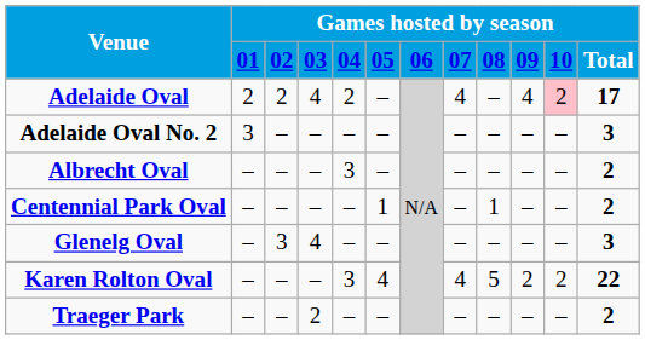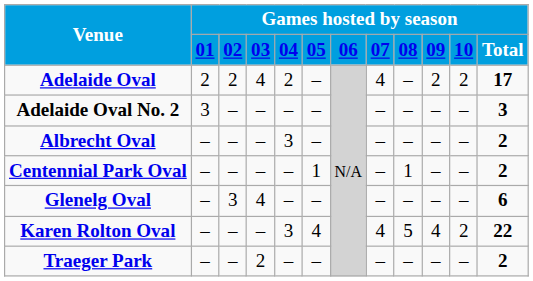Adelaide Oval | column 10: 4 -> 2
Adelaide Oval | column 11: pink background -> no background
Glenelg Oval | column 12: 3 -> 6
Karen Rolton Oval | column 10: 2 -> 4
